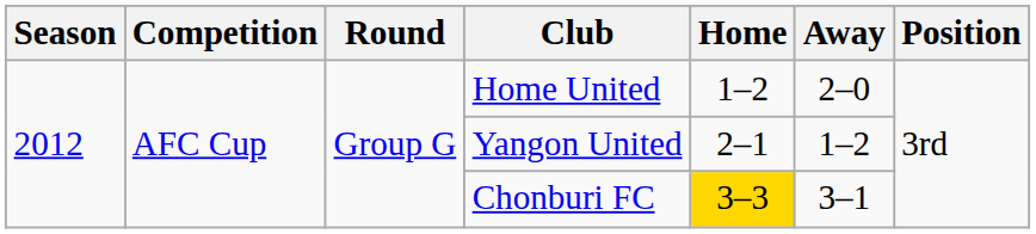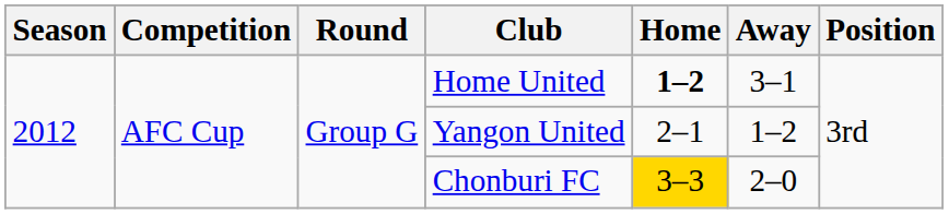Home United | Home: normal -> bold
Home United | Away: 2–0 -> 3–1
Chonburi FC | Away: 3–1 -> 2–0
